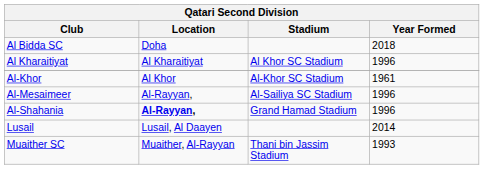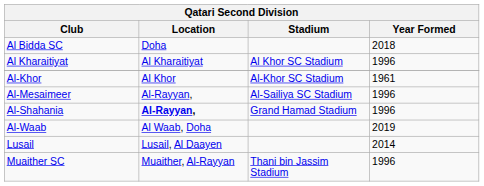+ row: Al-Waab | Al Waab, Doha | 2019
Muaither SC | Year Formed: 1993 -> 1996
